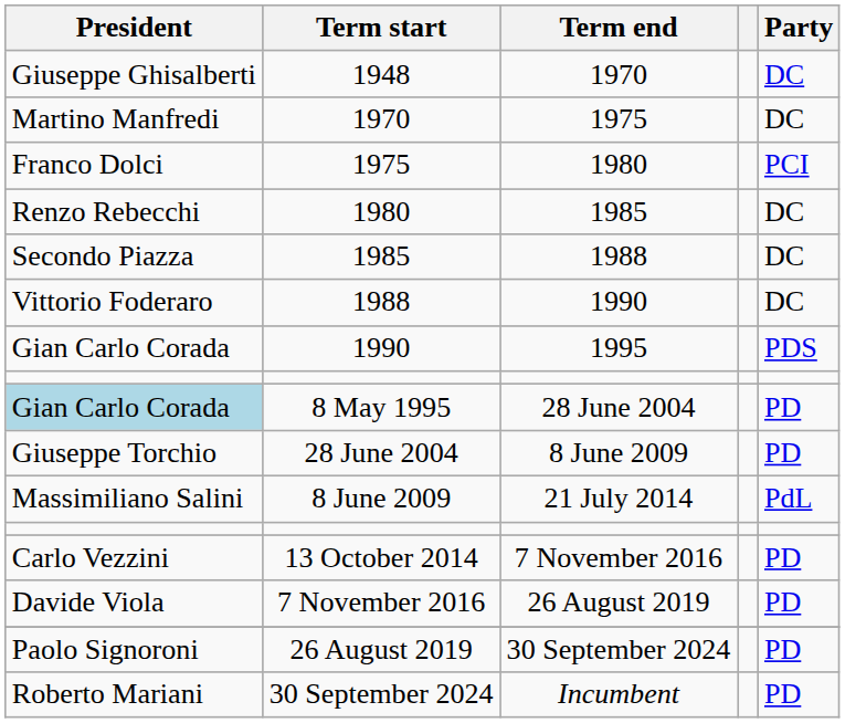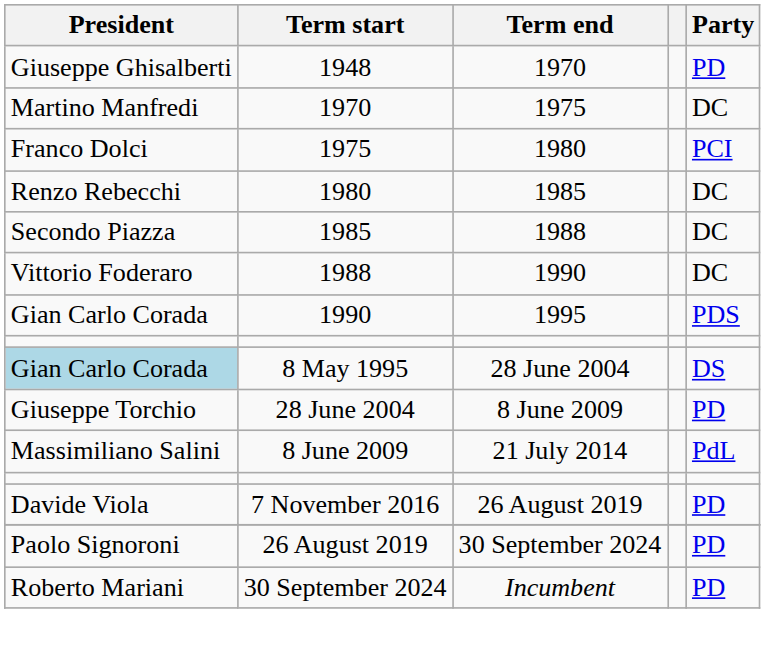1948 | Party: DC -> PD
8 May 1995 | Party: PD -> DS
- row: Carlo Vezzini | 13 October 2014 | 7 November 2016 | PD
